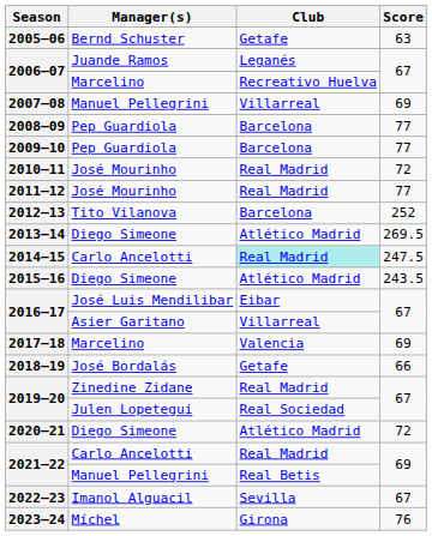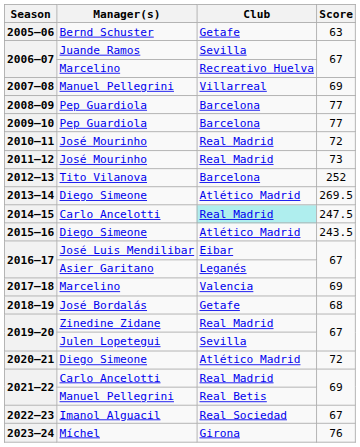2006–07 / Juande Ramos | Club: Leganés -> Sevilla
2011–12 | Score: 77 -> 73
2016–17 / Asier Garitano | Club: Villarreal -> Leganés
2018–19 | Score: 66 -> 68
2019–20 / Julen Lopetegui | Club: Real Sociedad -> Sevilla
2022–23 | Club: Sevilla -> Real Sociedad
